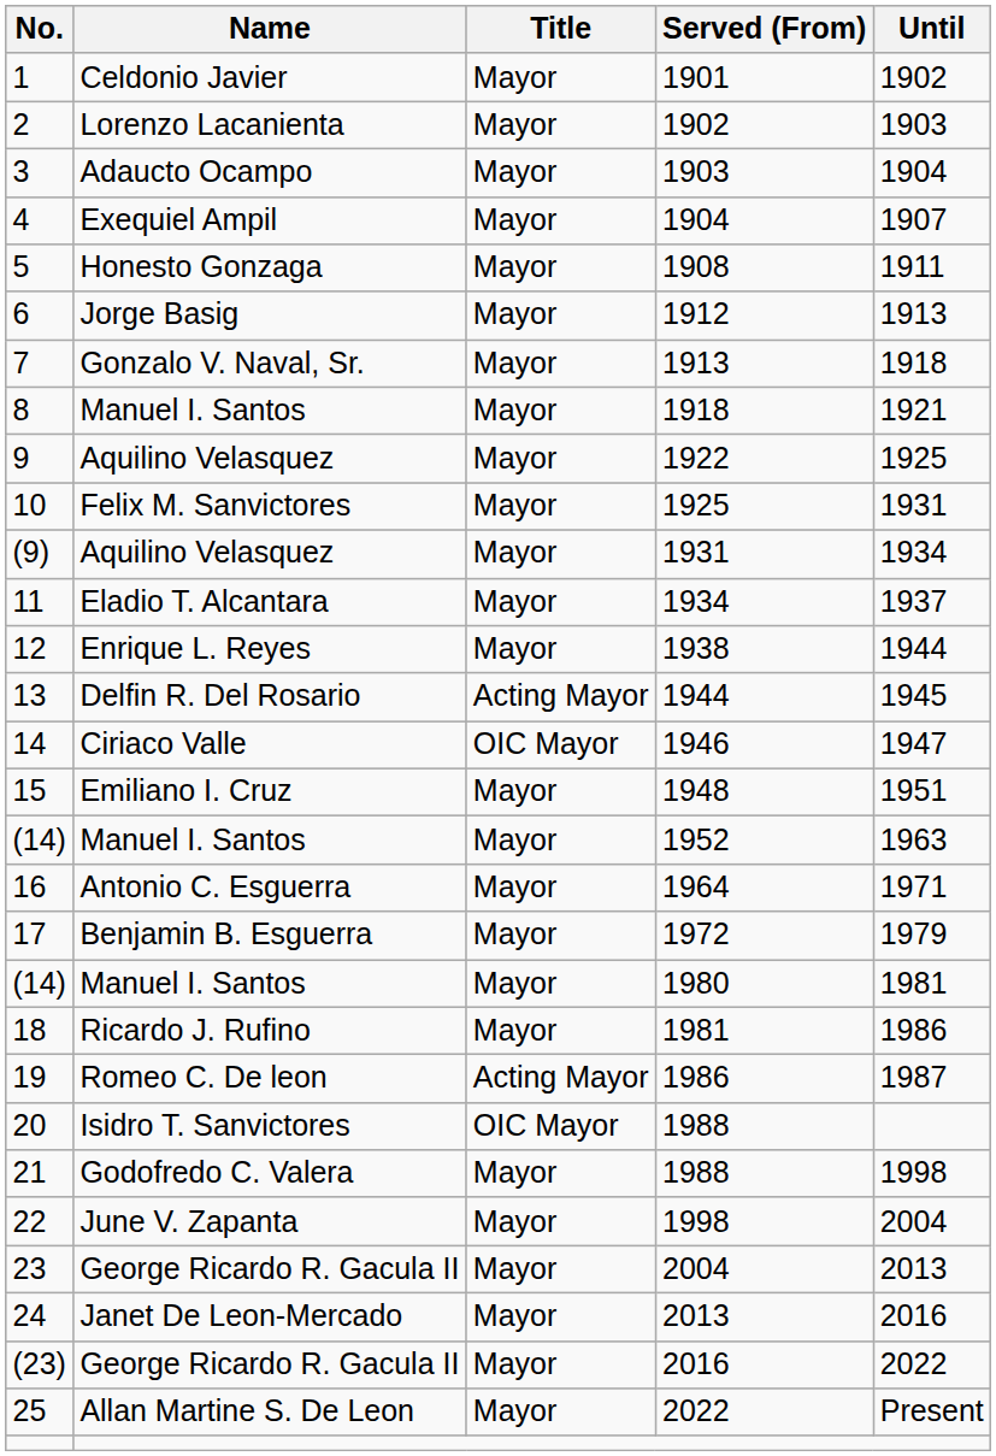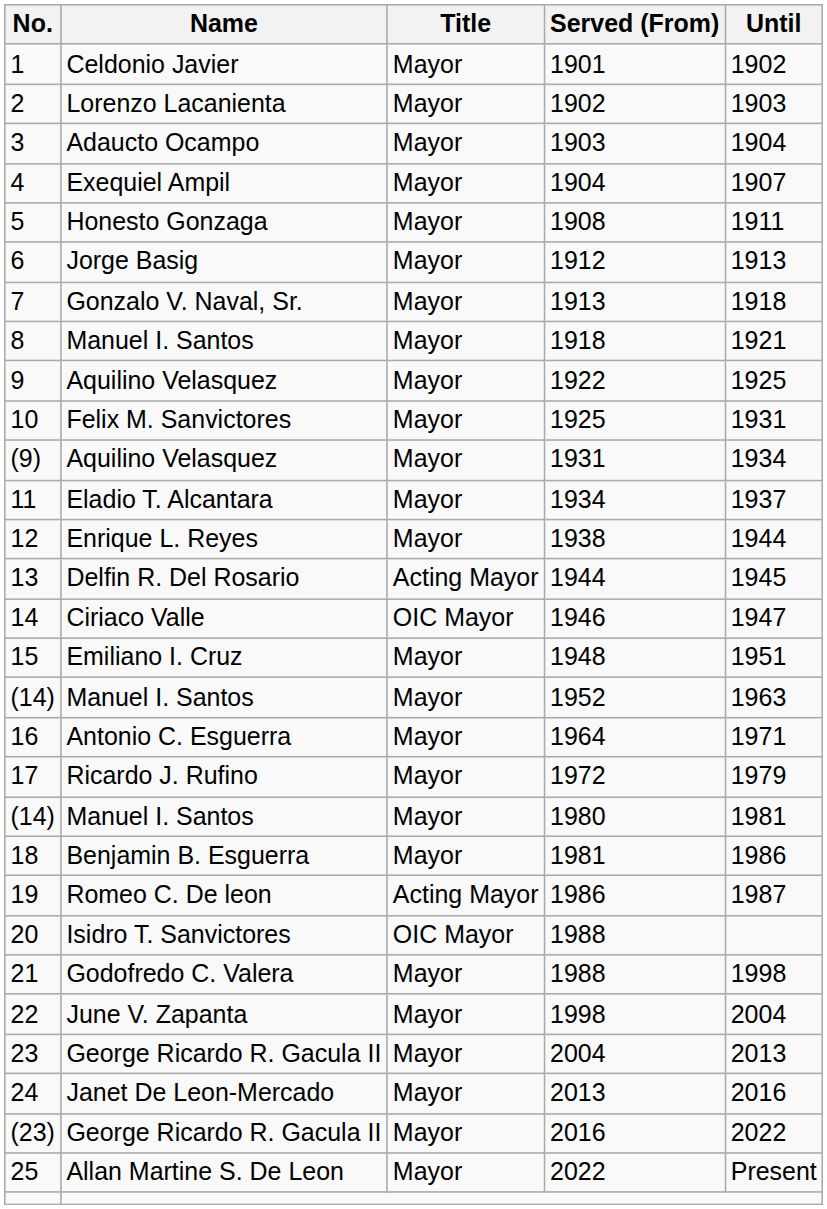17 | Name: Benjamin B. Esguerra -> Ricardo J. Rufino
18 | Name: Ricardo J. Rufino -> Benjamin B. Esguerra
